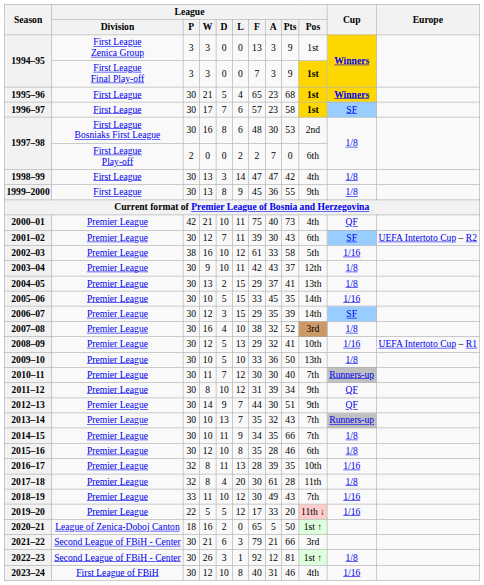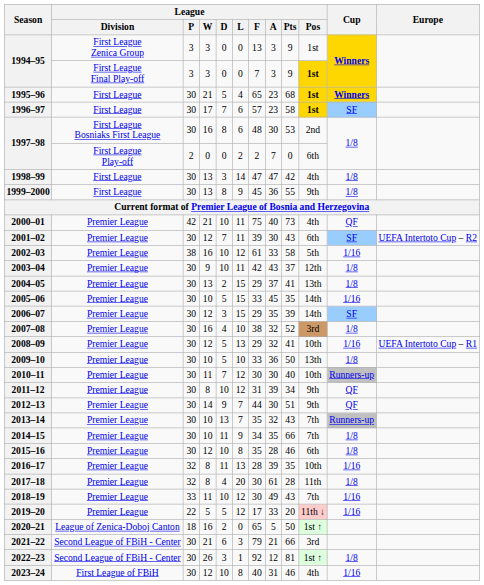2010–11 | League / Pos: 7th -> 10th
